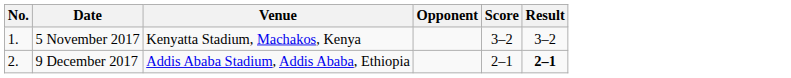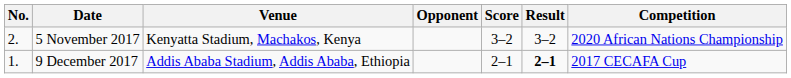+ column: Competition | 2020 African Nations Championship | 2017 CECAFA Cup
5 November 2017 | No.: 1. -> 2.
9 December 2017 | No.: 2. -> 1.
